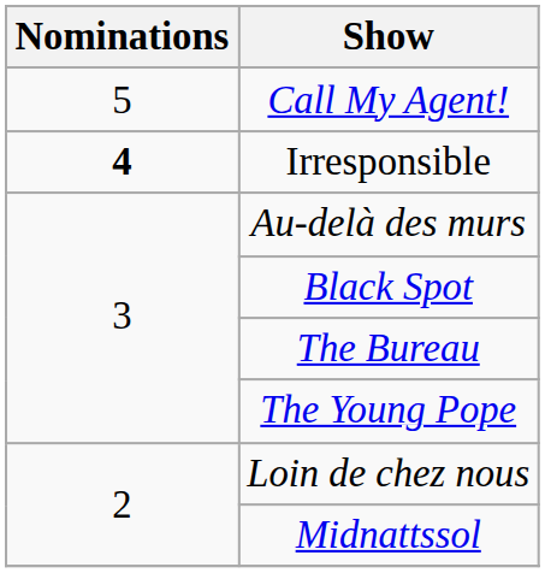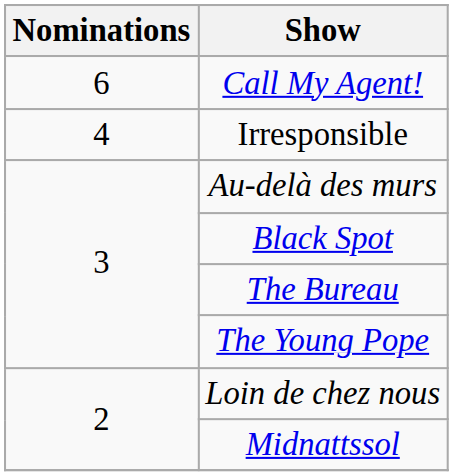Call My Agent! | Nominations: 5 -> 6
Irresponsible | Nominations: bold -> normal
